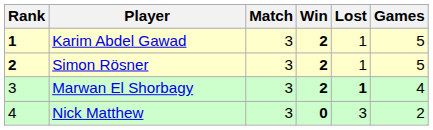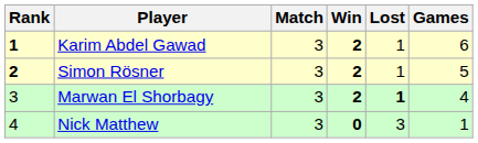Karim Abdel Gawad | Games: 5 -> 6
Nick Matthew | Games: 2 -> 1
